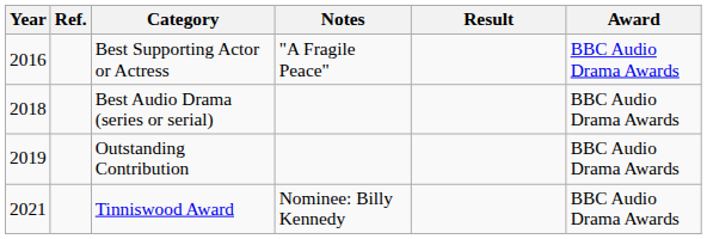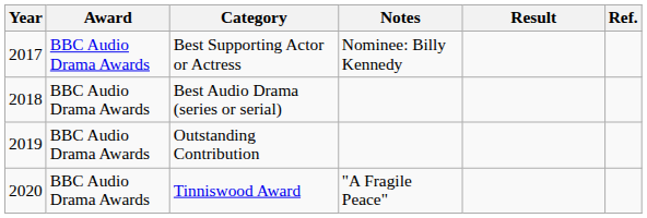columns swapped: Award <-> Ref.
Best Supporting Actor or Actress | Year: 2016 -> 2017
Best Supporting Actor or Actress | Notes: "A Fragile Peace" -> Nominee: Billy Kennedy
Tinniswood Award | Year: 2021 -> 2020
Tinniswood Award | Notes: Nominee: Billy Kennedy -> "A Fragile Peace"
